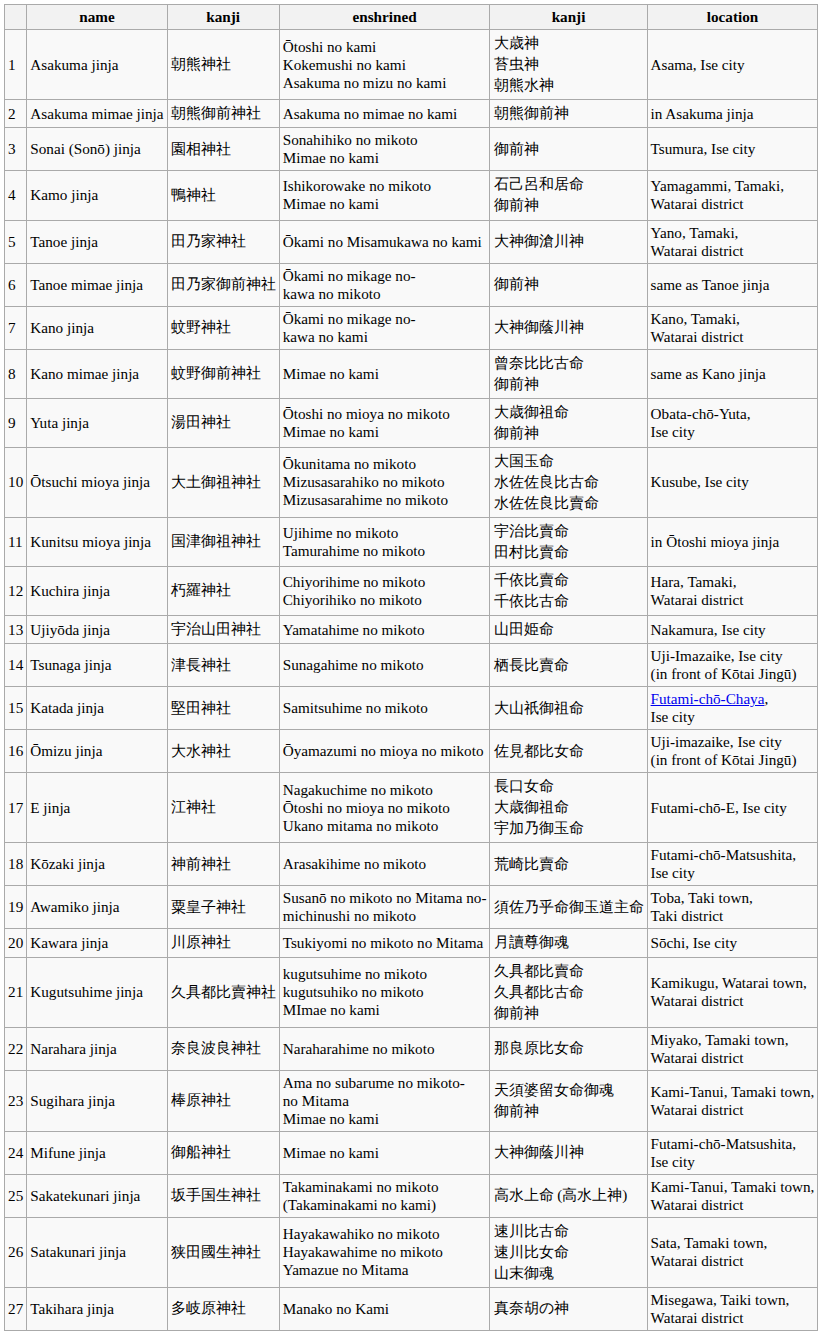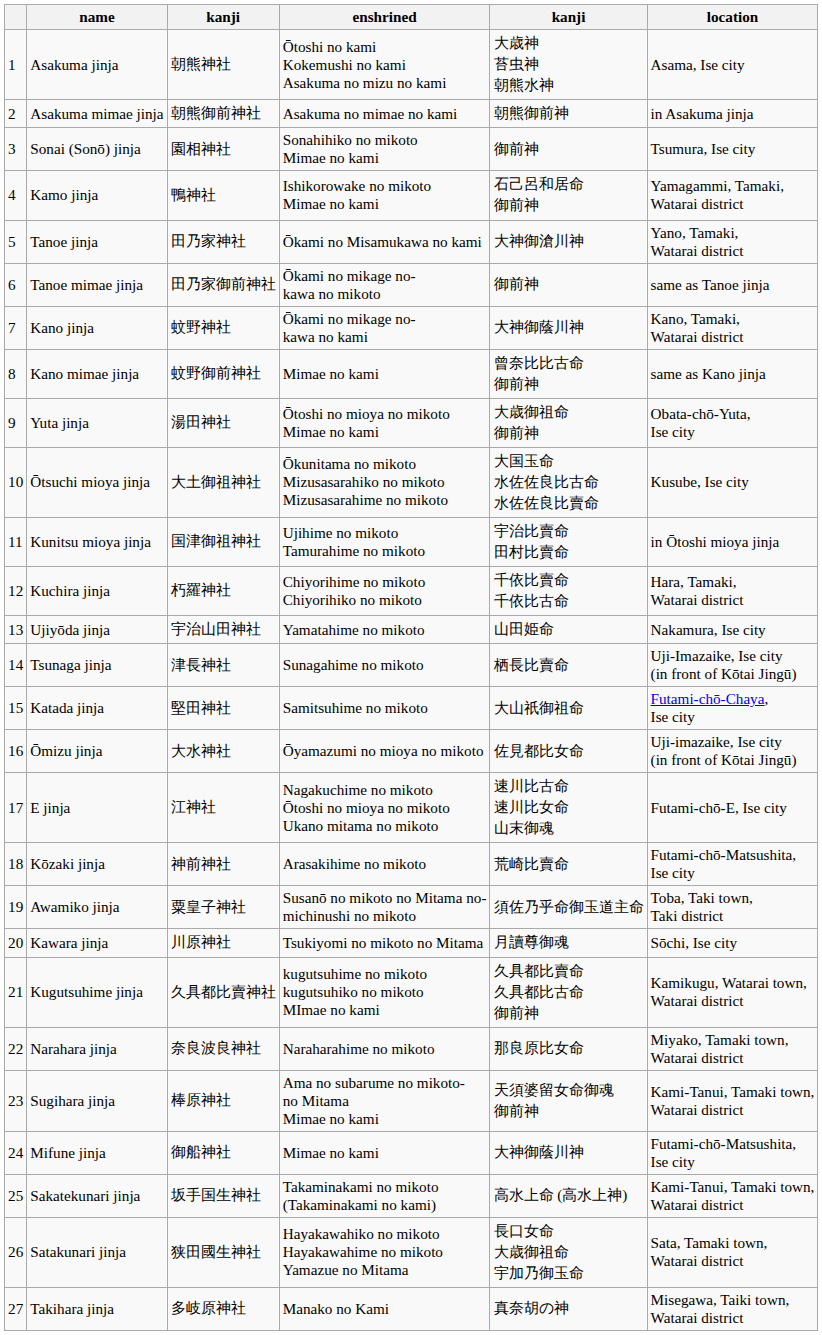E jinja | column 5: 長口女命 大歳御祖命 宇加乃御玉命 -> 速川比古命 速川比女命 山末御魂
Satakunari jinja | column 5: 速川比古命 速川比女命 山末御魂 -> 長口女命 大歳御祖命 宇加乃御玉命
